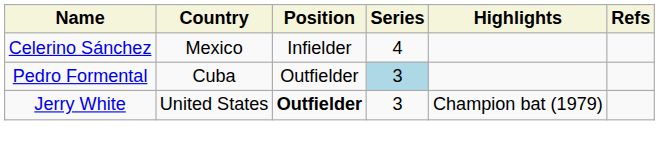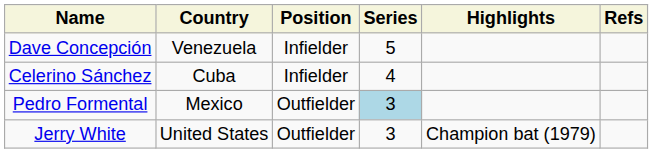+ row: Dave Concepción | Venezuela | Infielder | 5
Celerino Sánchez | Country: Mexico -> Cuba
Pedro Formental | Country: Cuba -> Mexico
Jerry White | Position: bold -> normal
